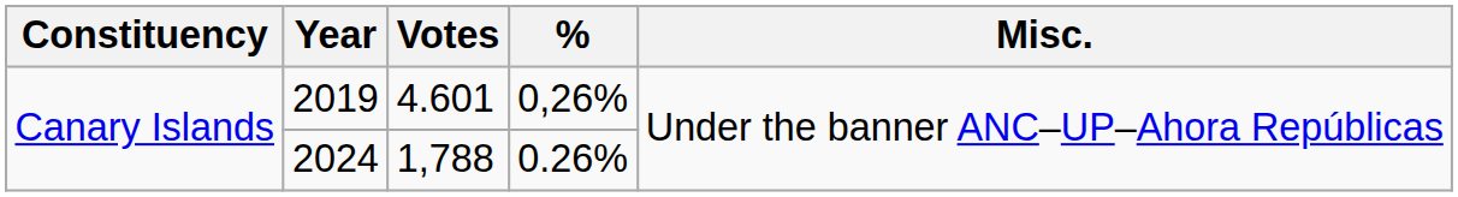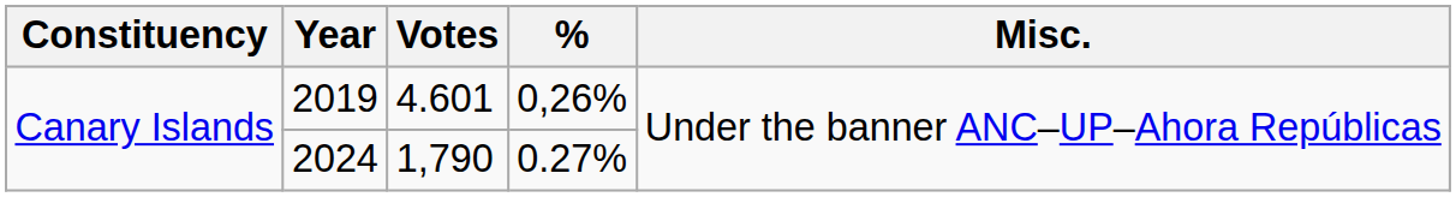2024 | Votes: 1,788 -> 1,790
2024 | %: 0.26% -> 0.27%
